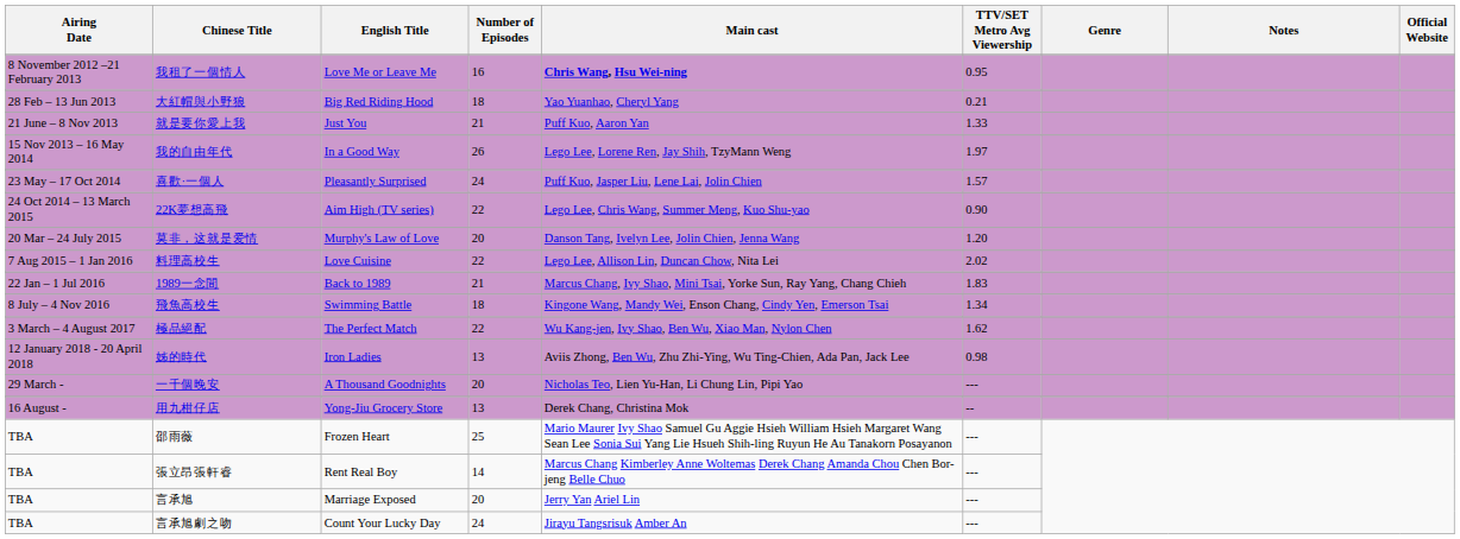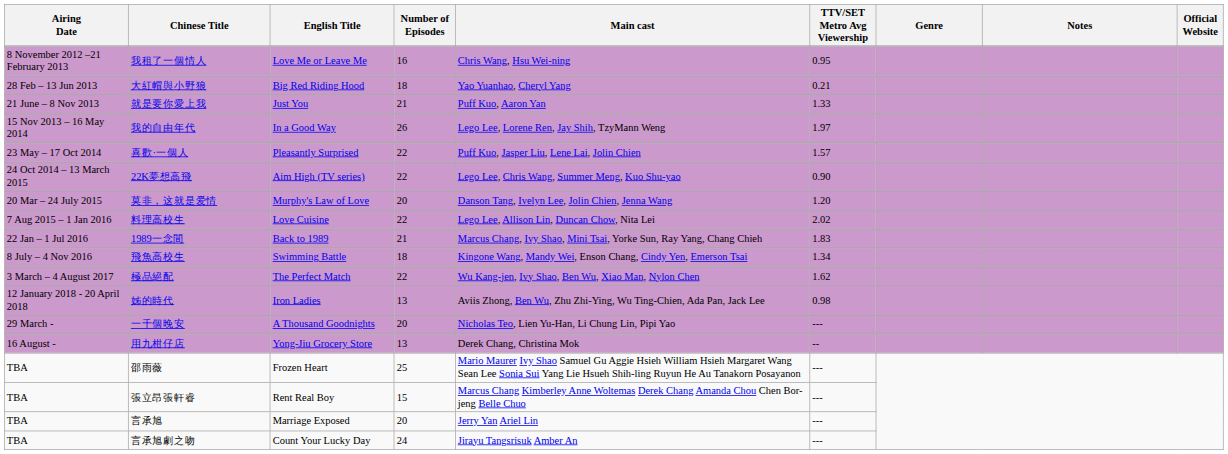我租了一個情人 | Main cast: bold -> normal
喜歡·一個人 | Number of Episodes: 24 -> 22
張立昂張軒睿 | Number of Episodes: 14 -> 15
